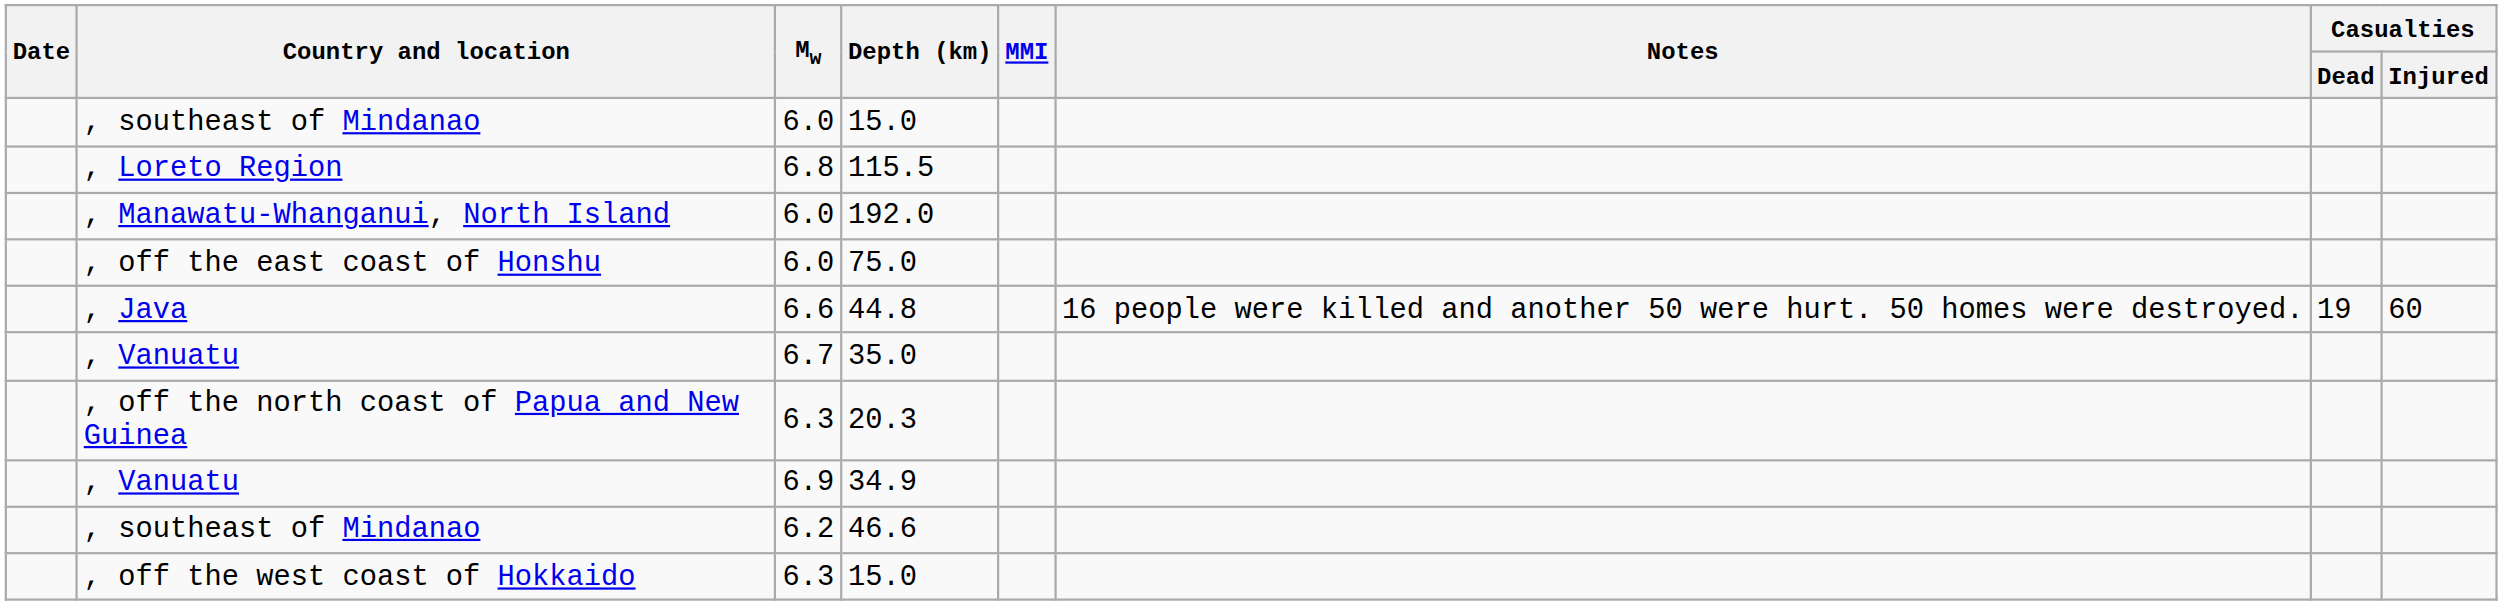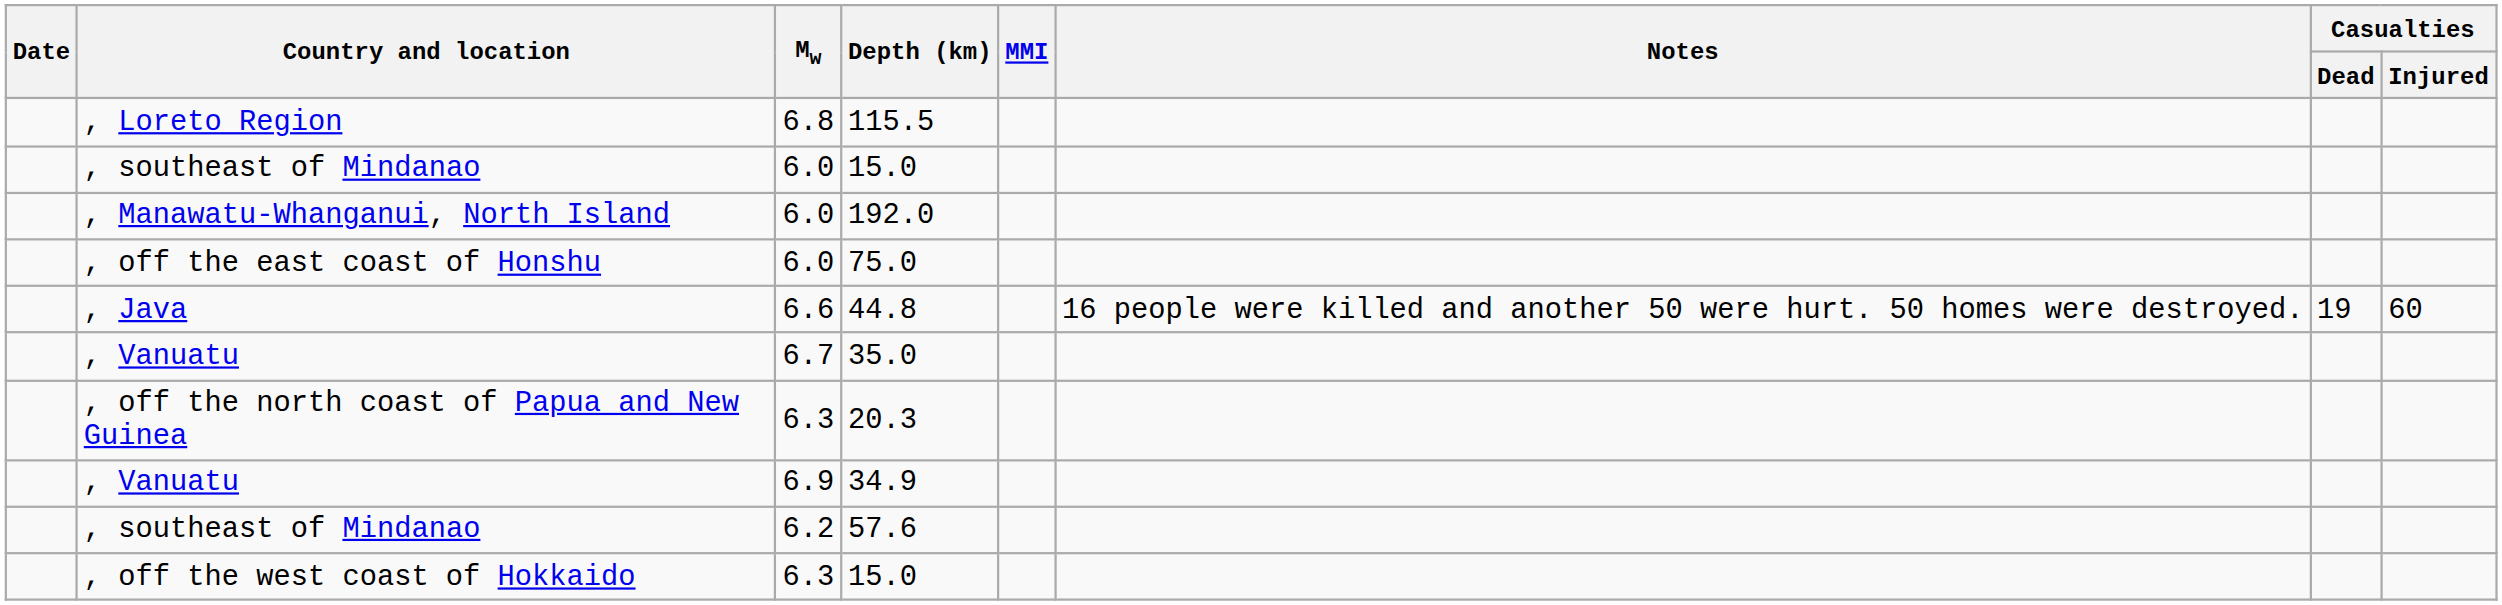rows swapped: , southeast of Mindanao / 6.0 <-> , Loreto Region
, southeast of Mindanao / 6.2 | Depth (km): 46.6 -> 57.6
